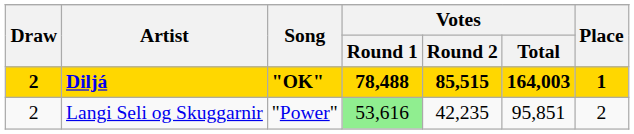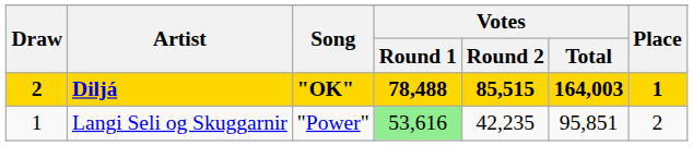Langi Seli og Skuggarnir | Draw: 2 -> 1
